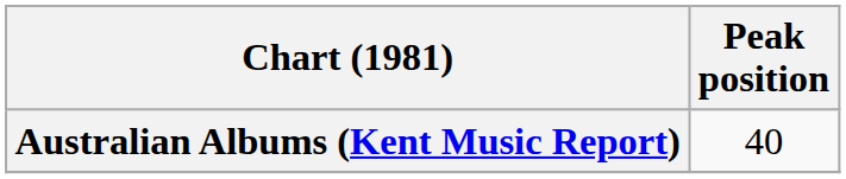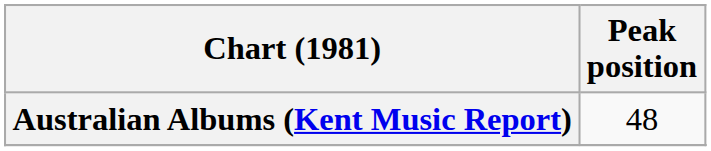Australian Albums (Kent Music Report) | Peak position: 40 -> 48
